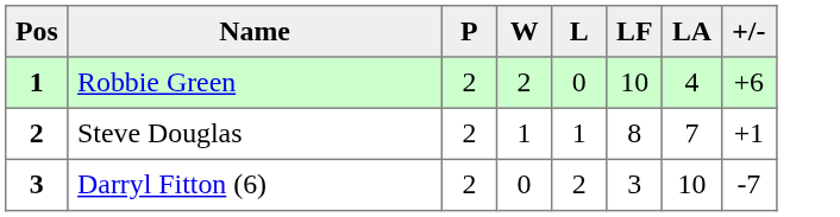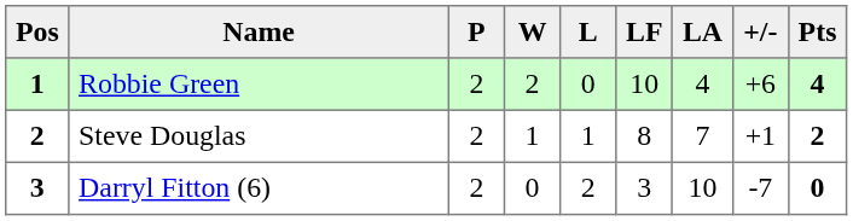+ column: Pts | 4 | 2 | 0
